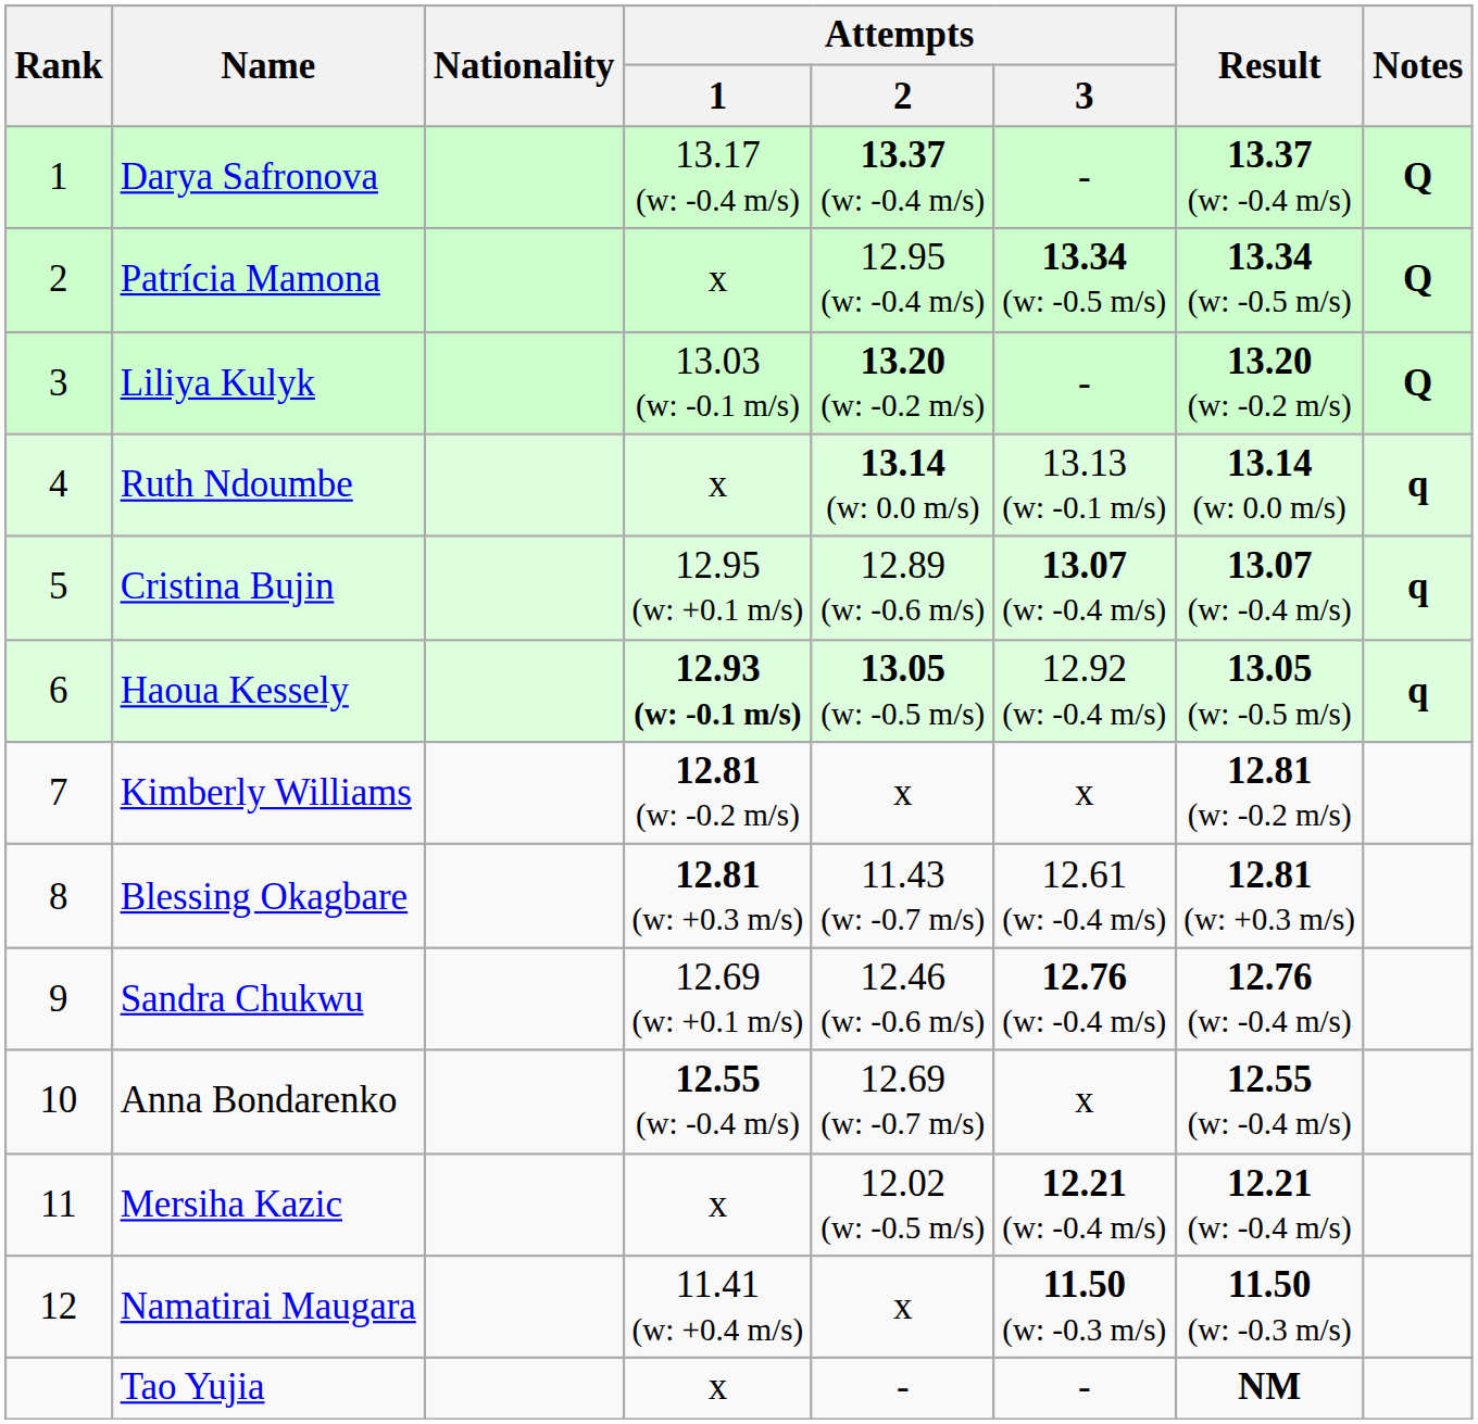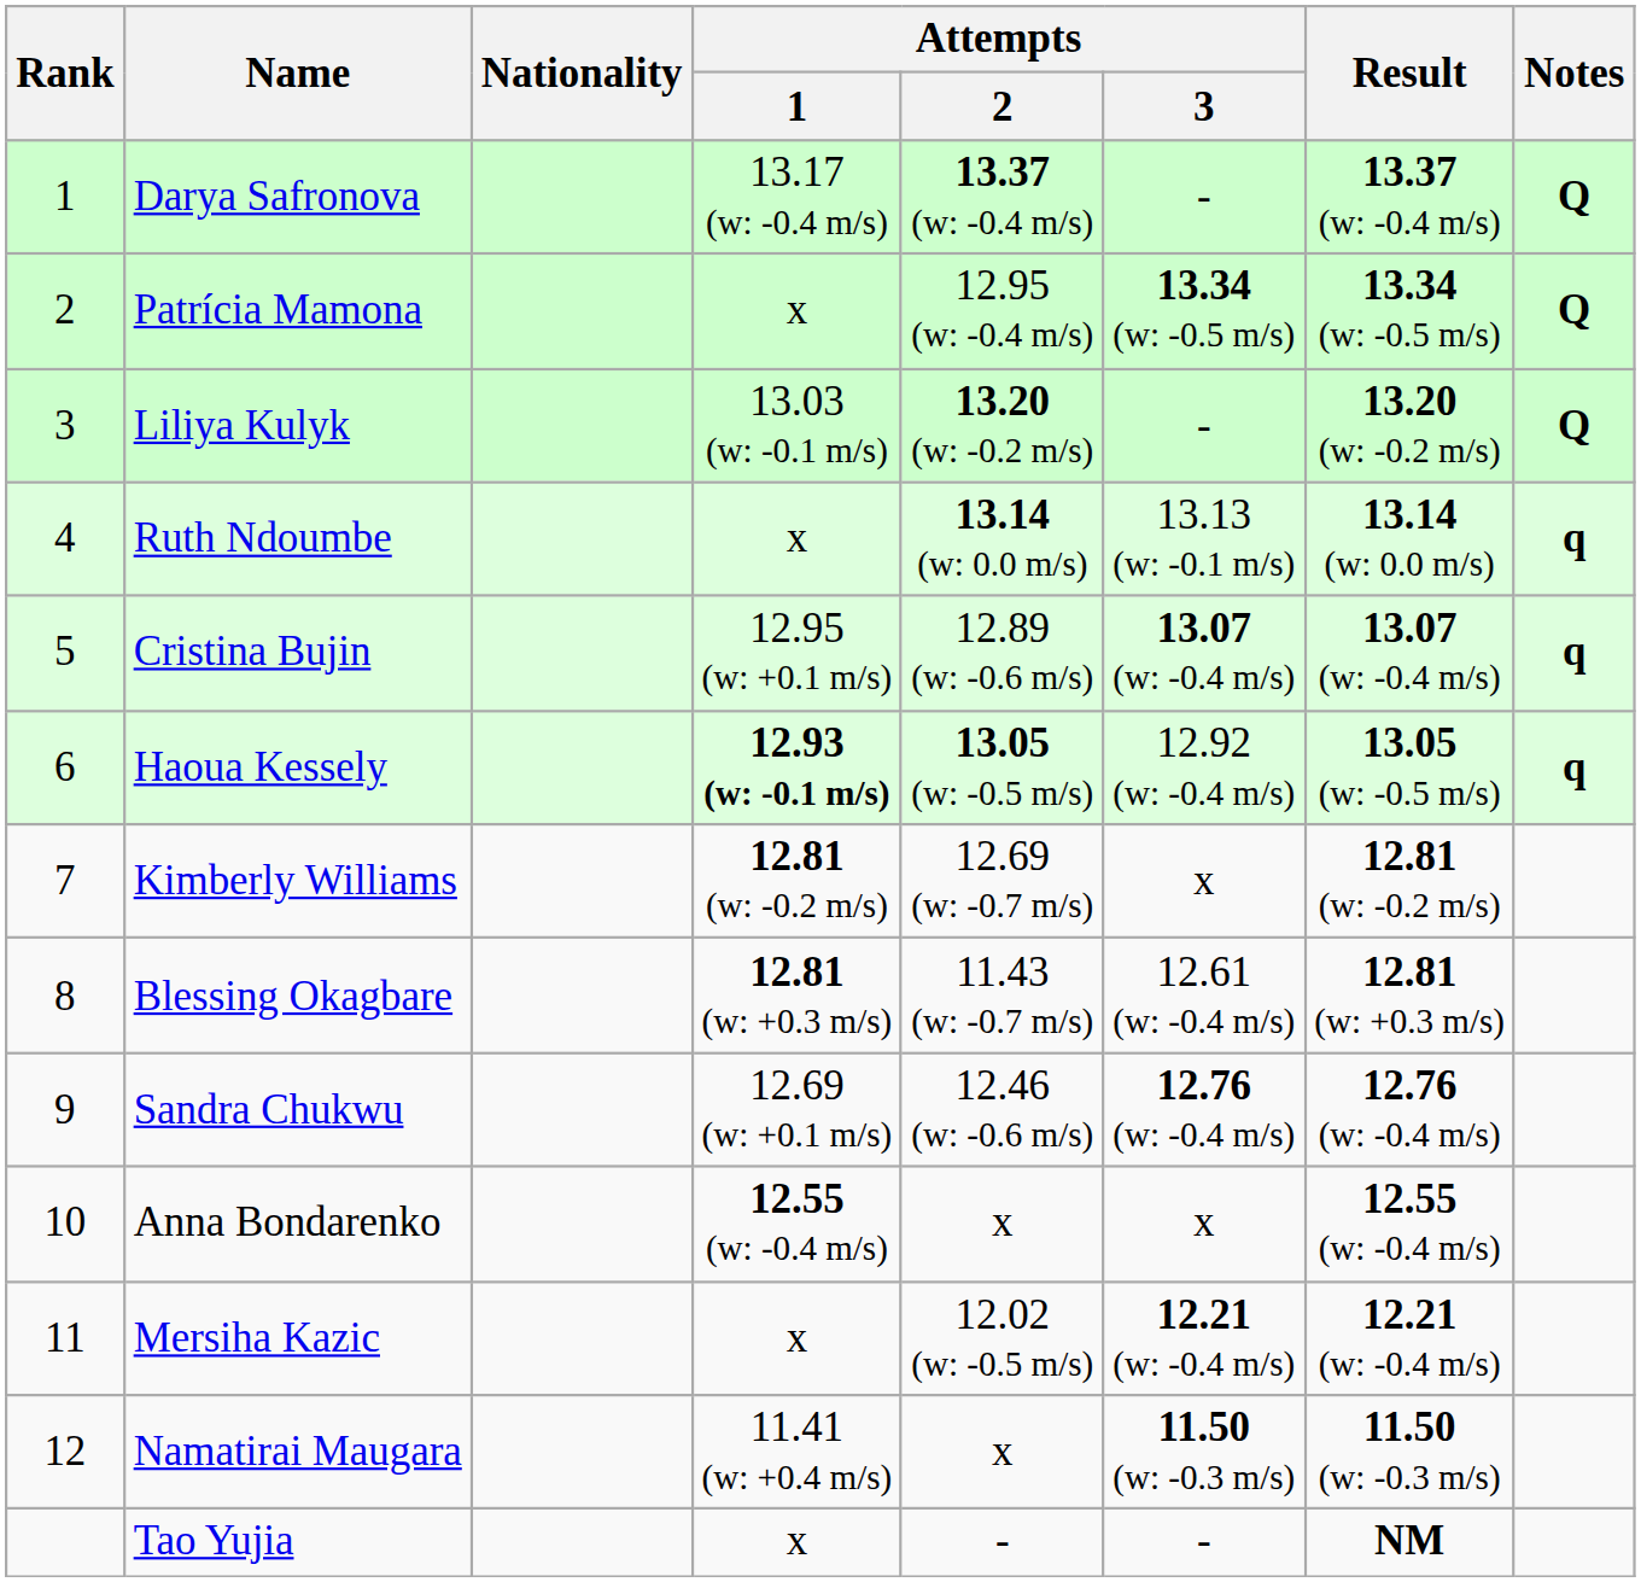Kimberly Williams | Attempts / 2: x -> 12.69 (w: -0.7 m/s)
Anna Bondarenko | Attempts / 2: 12.69 (w: -0.7 m/s) -> x
